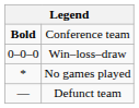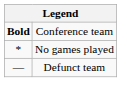- row: 0–0–0 | Win–loss–draw
